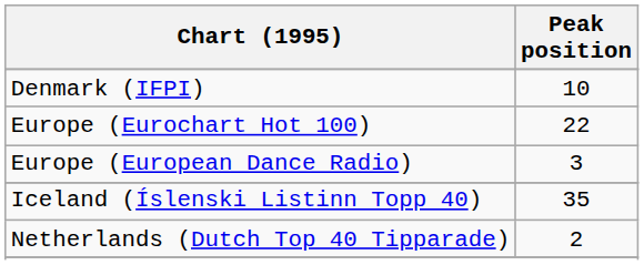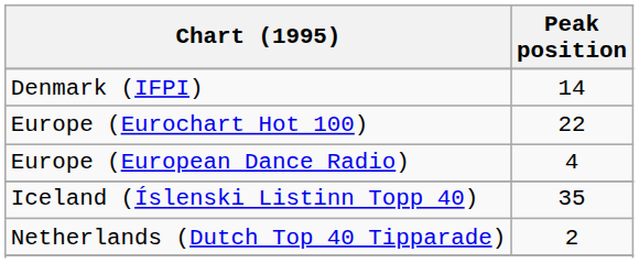Denmark (IFPI) | Peak position: 10 -> 14
Europe (European Dance Radio) | Peak position: 3 -> 4
